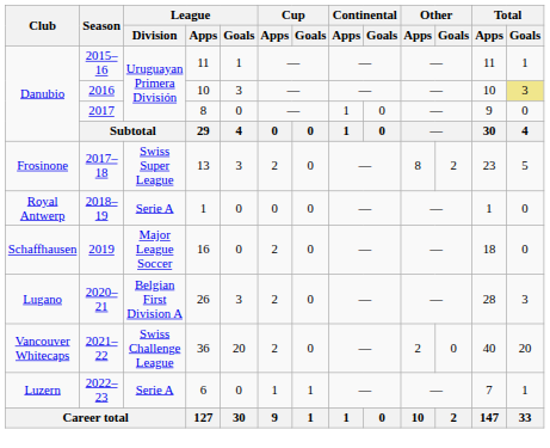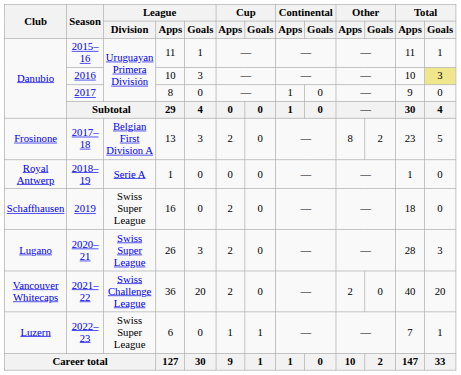2017–18 | League / Division: Swiss Super League -> Belgian First Division A
2019 | League / Division: Major League Soccer -> Swiss Super League
2020–21 | League / Division: Belgian First Division A -> Swiss Super League
2022–23 | League / Division: Serie A -> Swiss Super League
